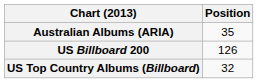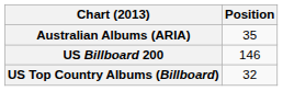US Billboard 200 | Position: 126 -> 146
